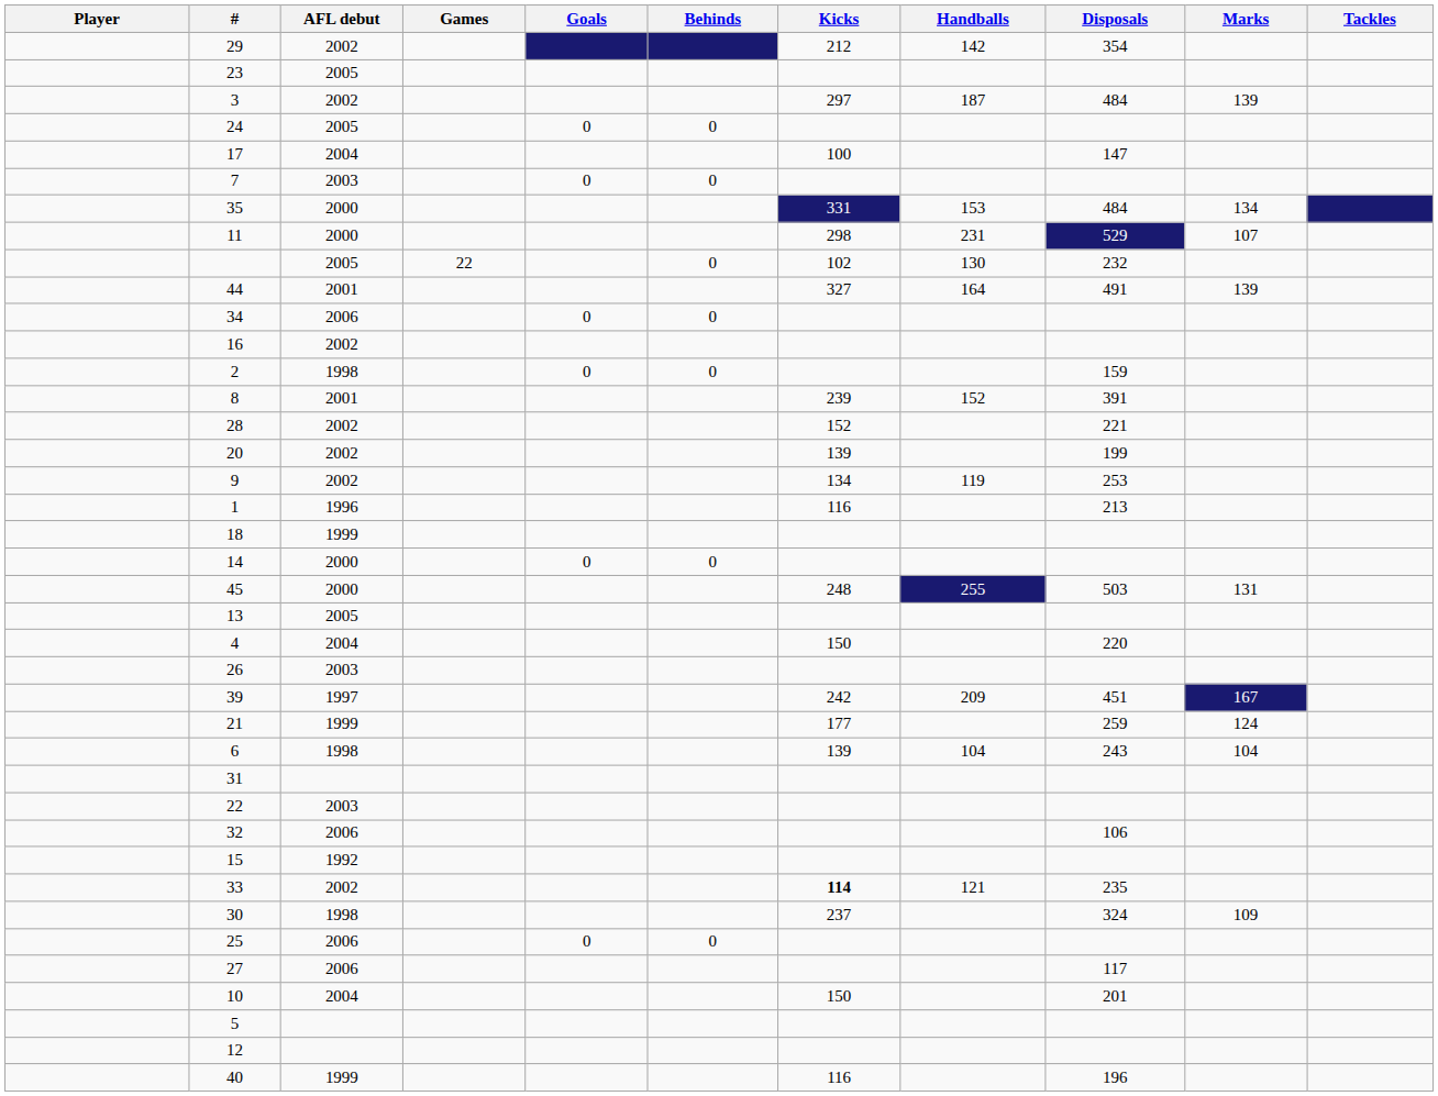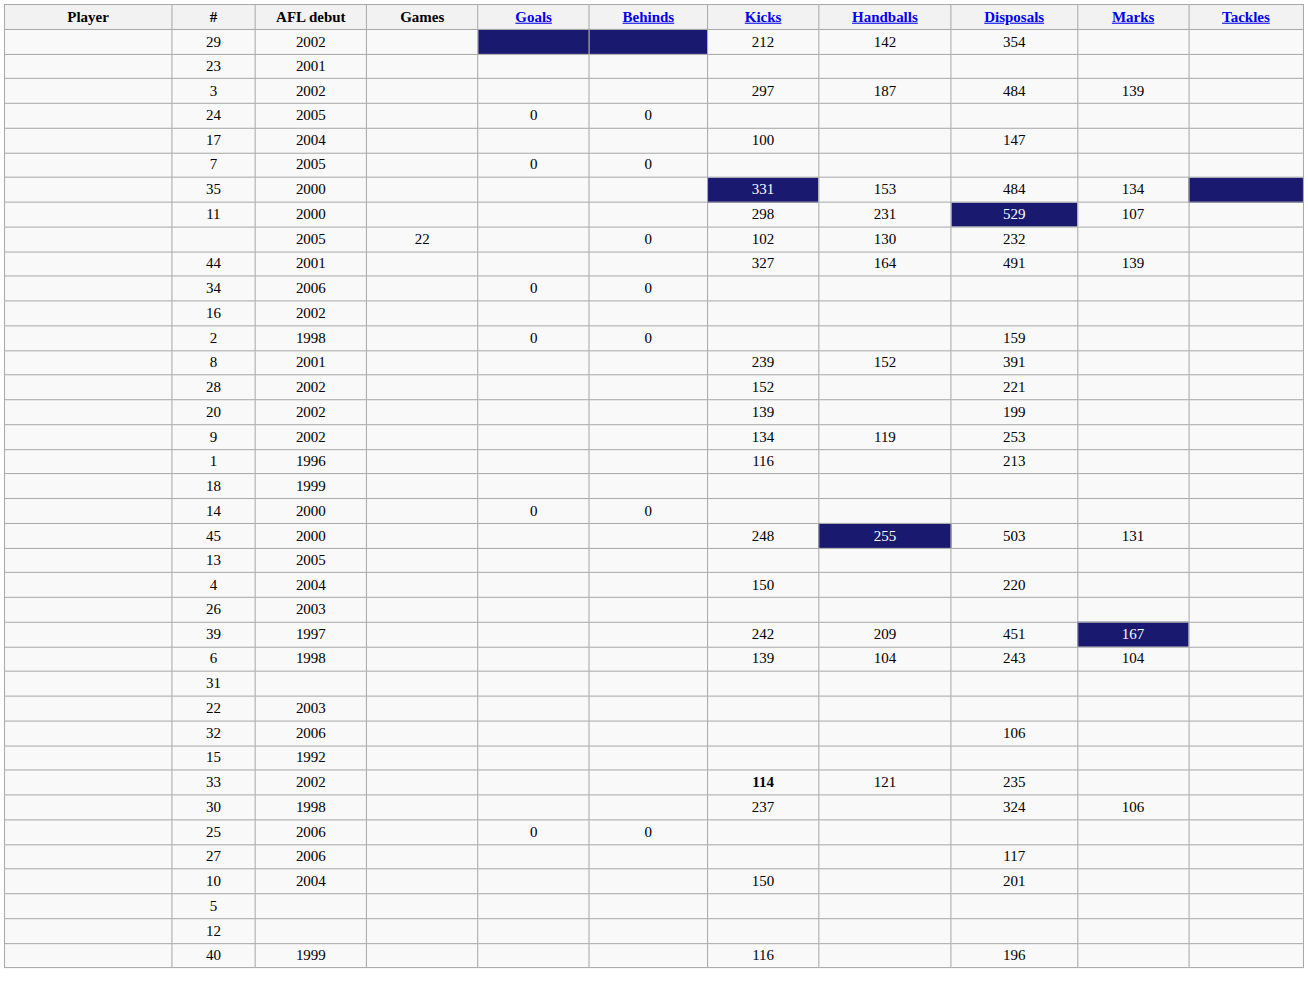23 | AFL debut: 2005 -> 2001
7 | AFL debut: 2003 -> 2005
- row: 21 | 1999 | 177 | 259 | 124
30 | Marks: 109 -> 106
